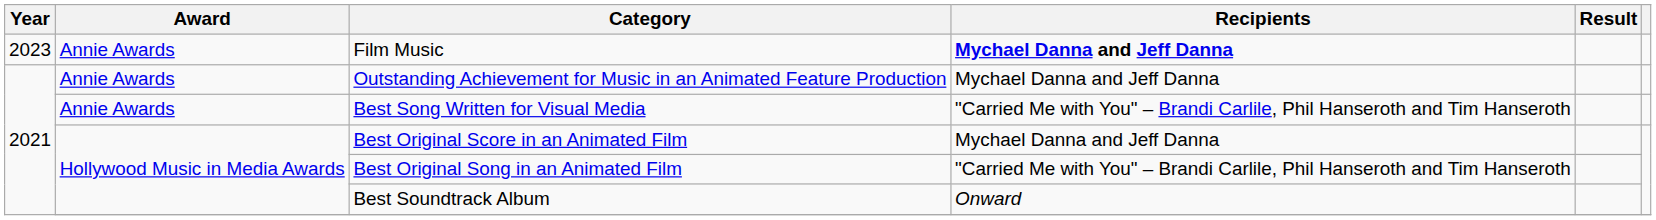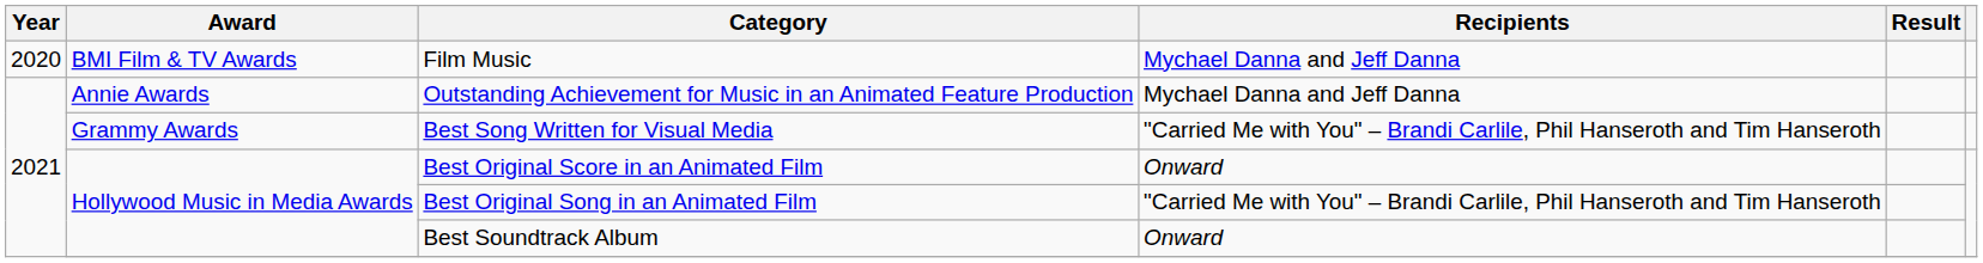Film Music | Year: 2023 -> 2020
Film Music | Award: Annie Awards -> BMI Film & TV Awards
Film Music | Recipients: bold -> normal
Best Song Written for Visual Media | Award: Annie Awards -> Grammy Awards
Best Original Score in an Animated Film | Recipients: Mychael Danna and Jeff Danna -> Onward
